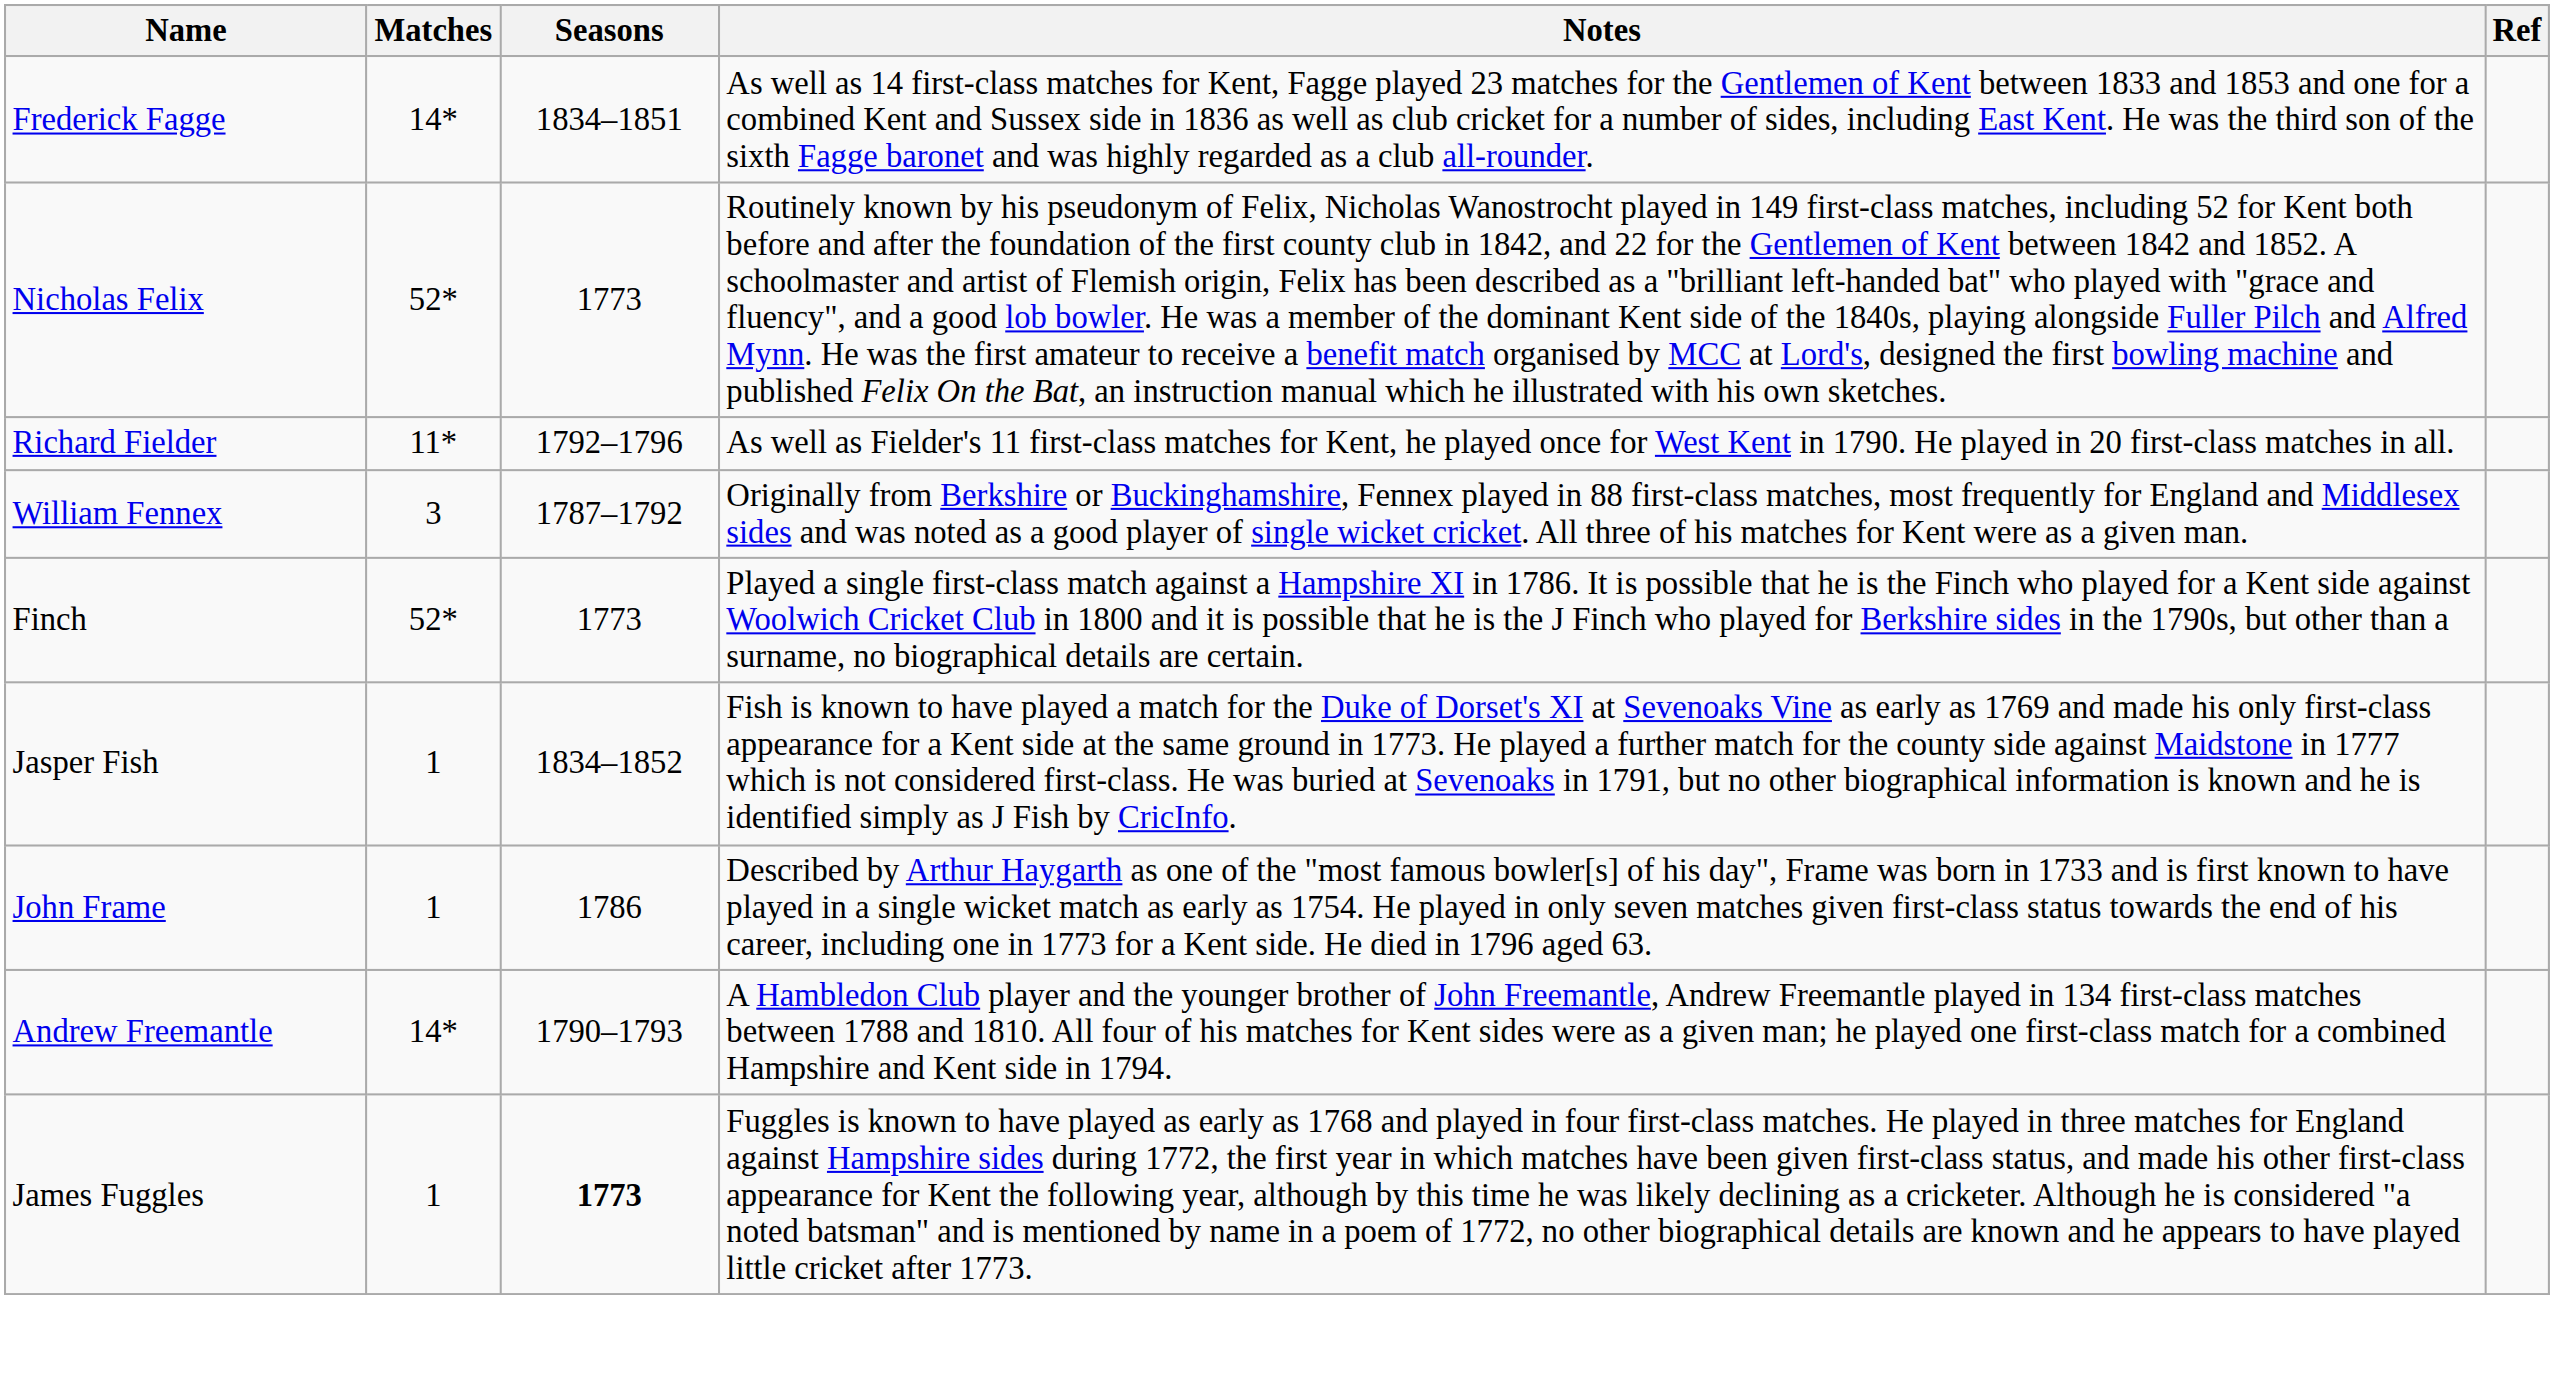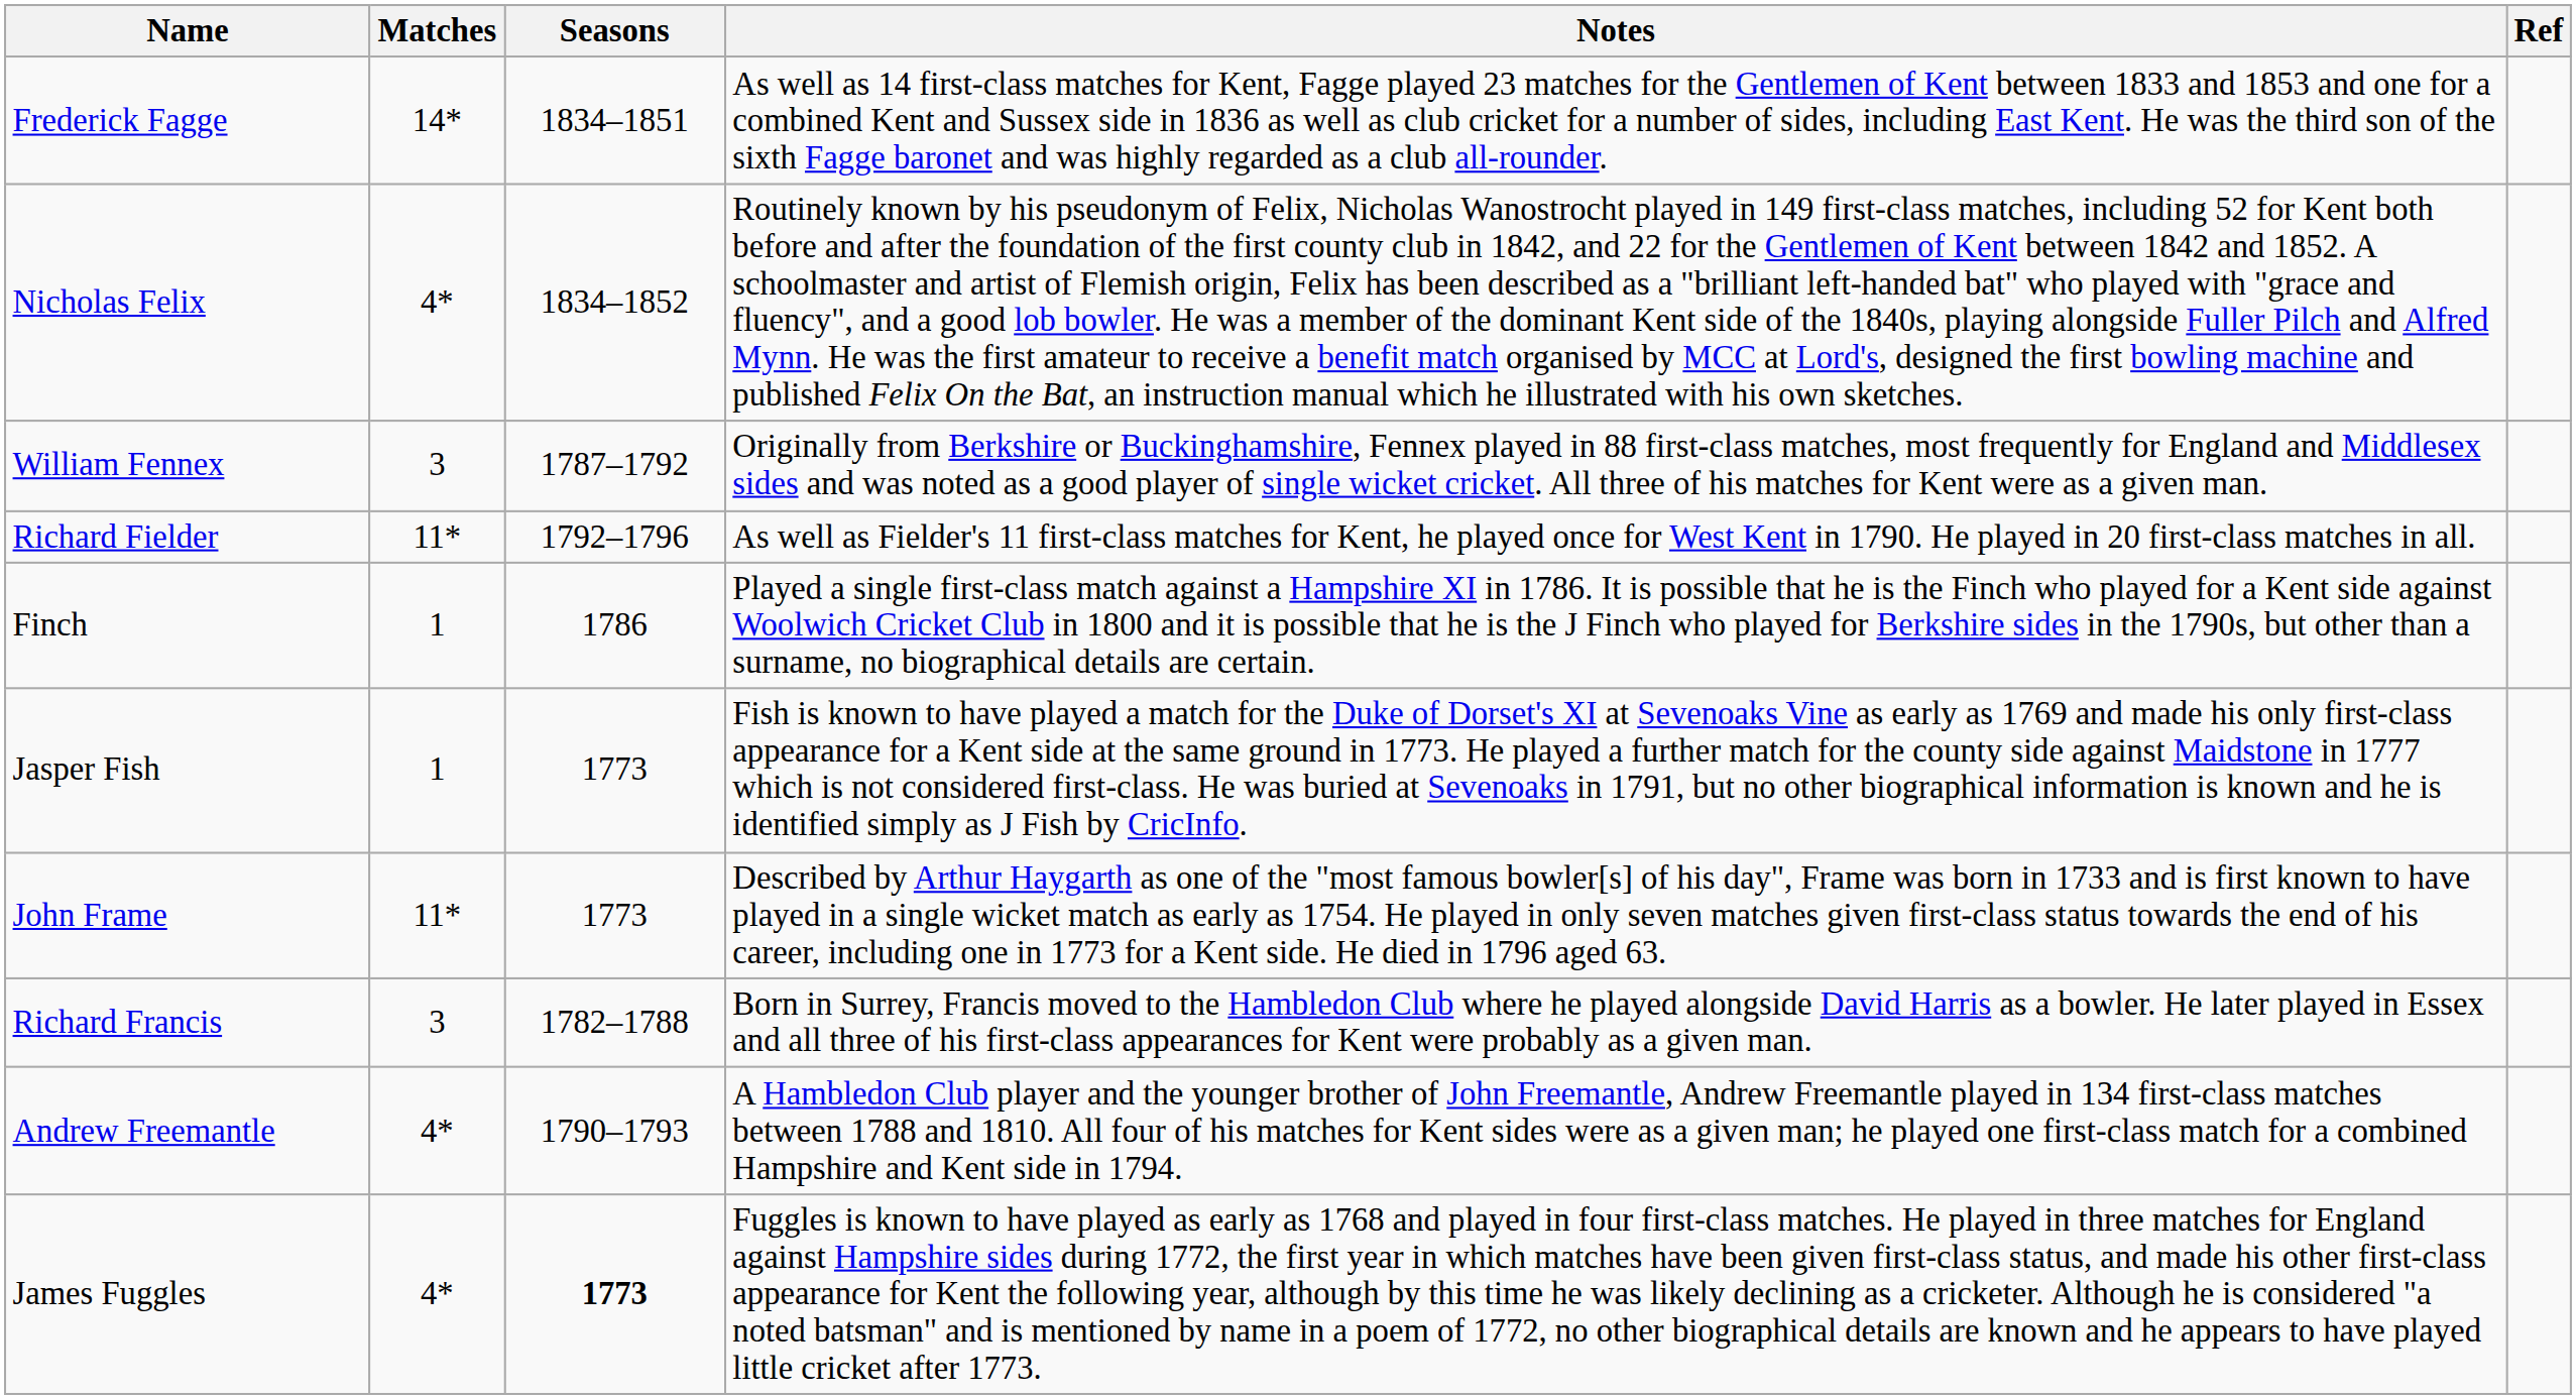Nicholas Felix | Matches: 52* -> 4*
Nicholas Felix | Seasons: 1773 -> 1834–1852
rows swapped: William Fennex <-> Richard Fielder
Finch | Matches: 52* -> 1
Finch | Seasons: 1773 -> 1786
Jasper Fish | Seasons: 1834–1852 -> 1773
John Frame | Matches: 1 -> 11*
John Frame | Seasons: 1786 -> 1773
+ row: Richard Francis | 3 | 1782–1788 | Born in Surrey, Francis moved to the Hambledon Club where he played alongside David Harris as a bowler. He later played in Essex and all three of his first-class appearances for Kent were probably as a given man.
Andrew Freemantle | Matches: 14* -> 4*
James Fuggles | Matches: 1 -> 4*
